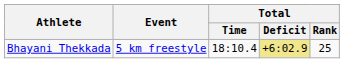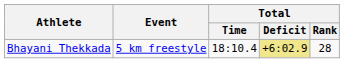Bhayani Thekkada | Total / Rank: 25 -> 28
